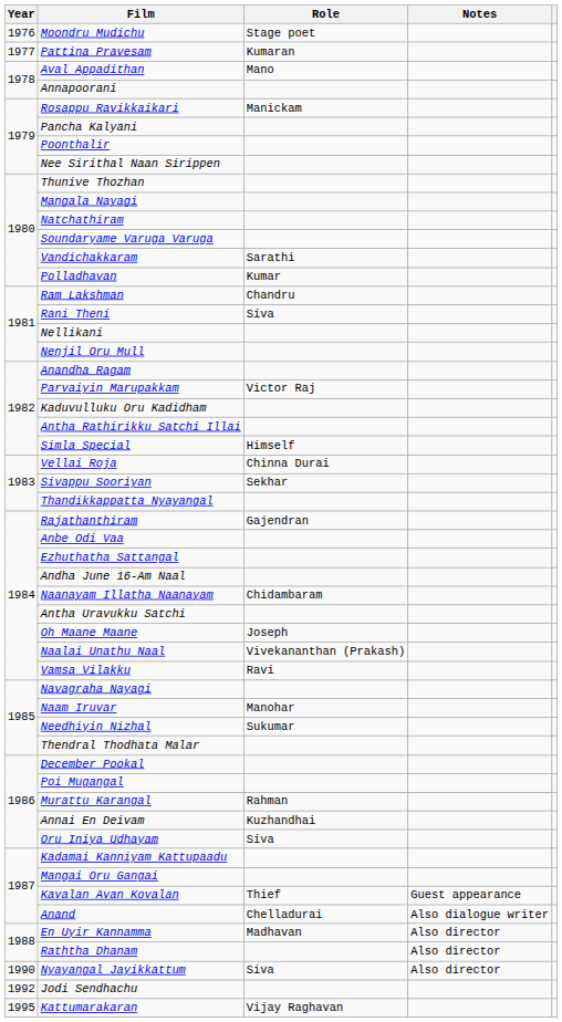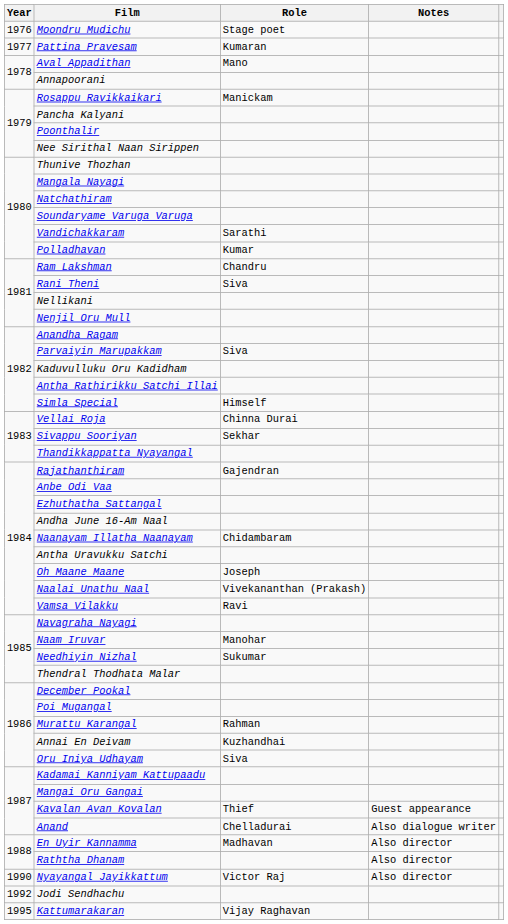Parvaiyin Marupakkam | Role: Victor Raj -> Siva
Nyayangal Jayikkattum | Role: Siva -> Victor Raj
